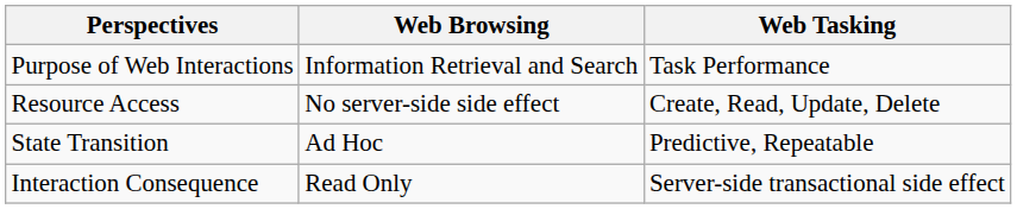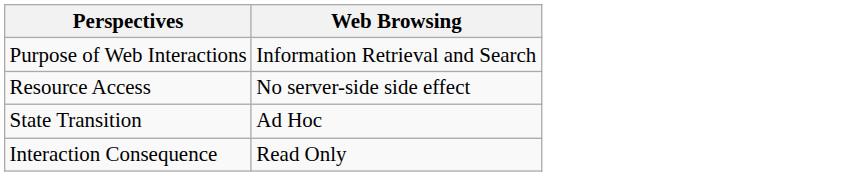- column: Web Tasking | Task Performance | Create, Read, Update, Delete | Predictive, Repeatable | Server-side transactional side effect
